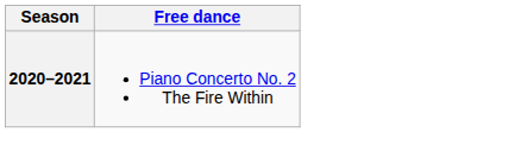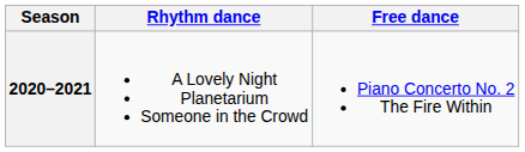+ column: Rhythm dance | A Lovely Night Planetarium Someone in the Crowd
